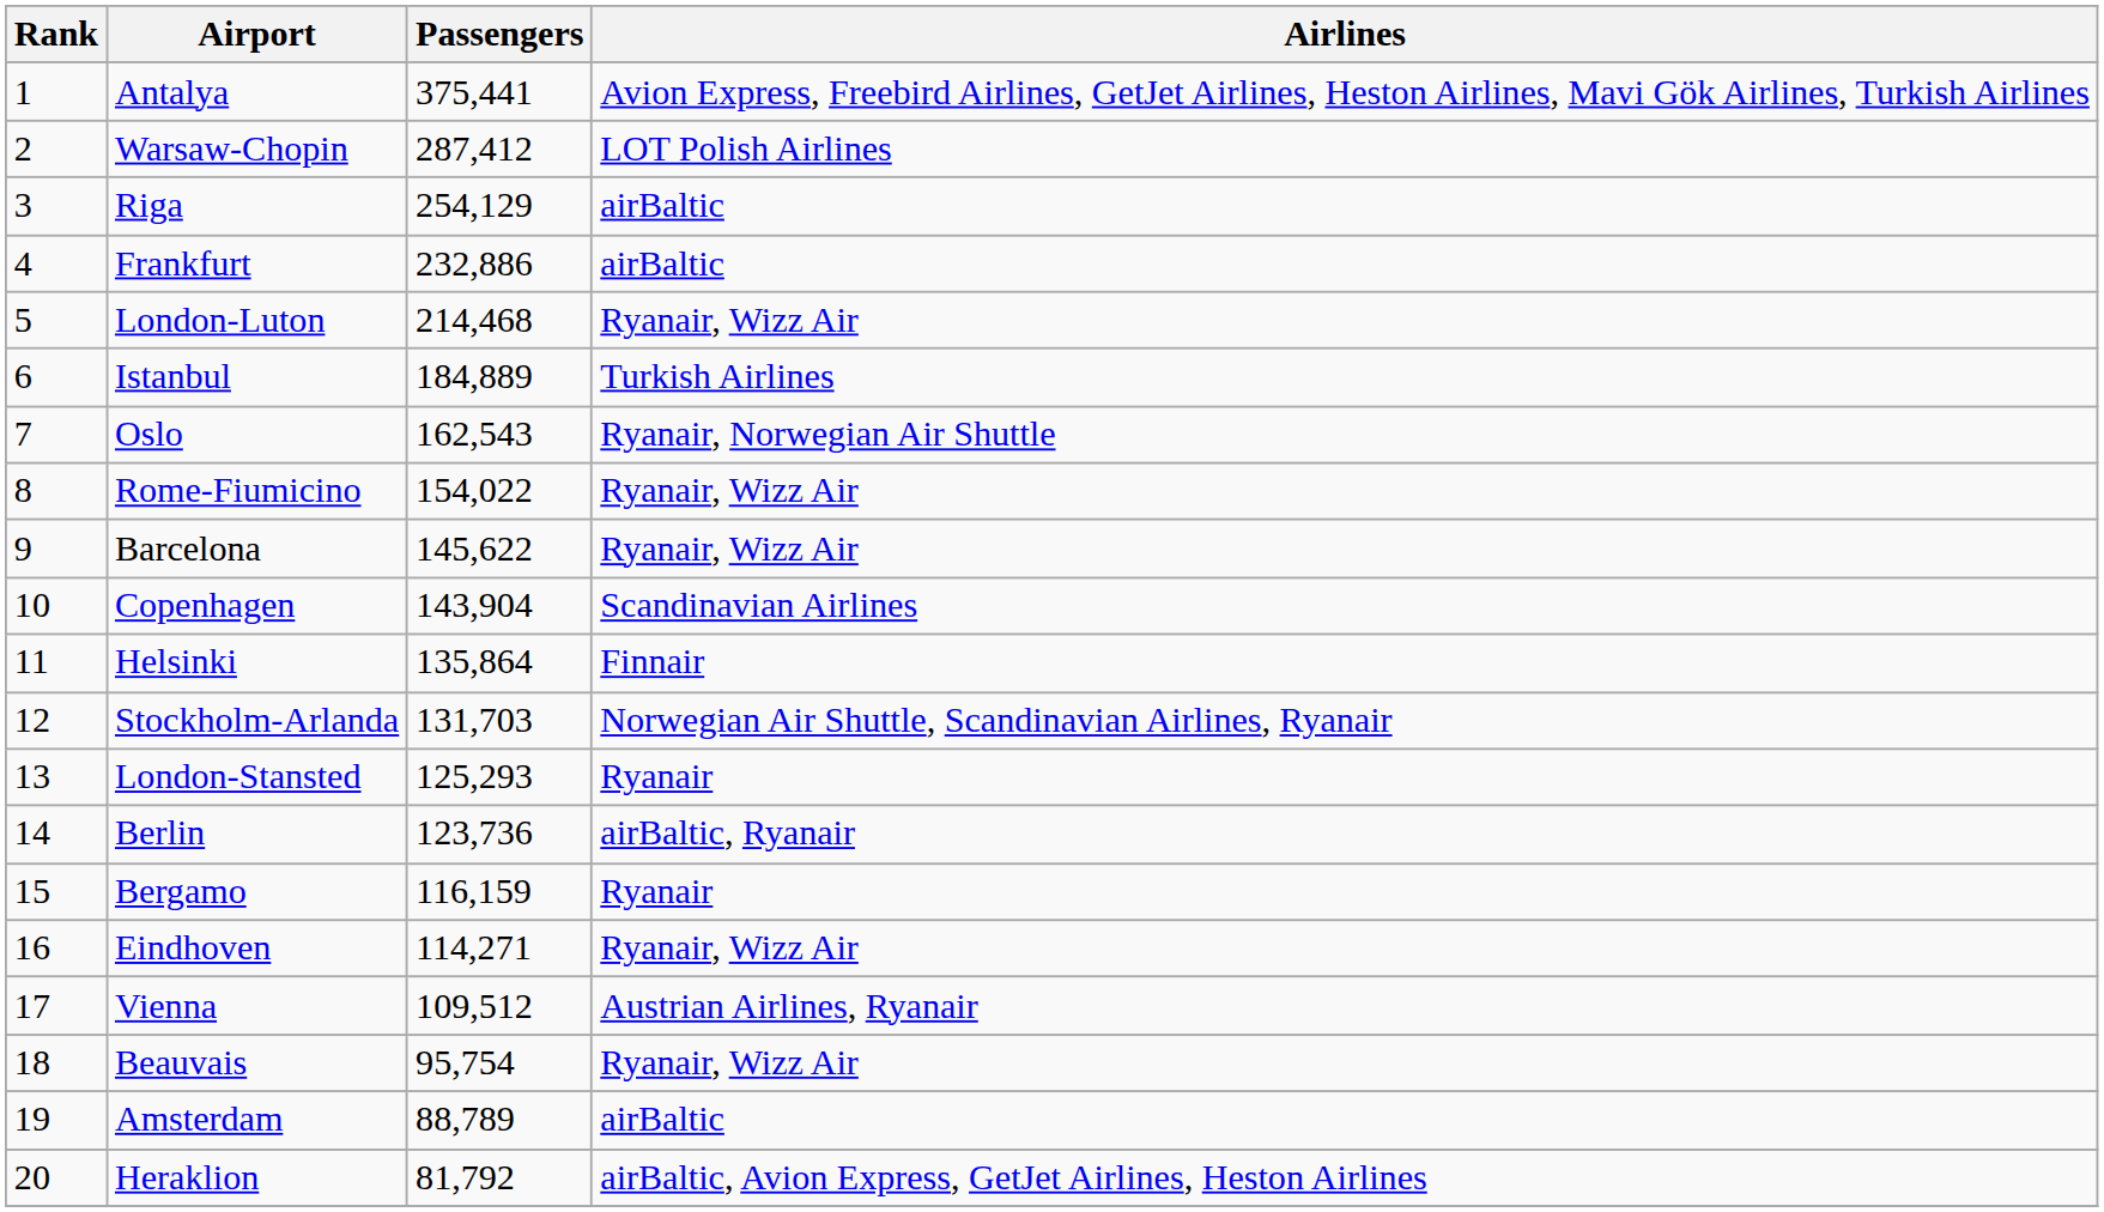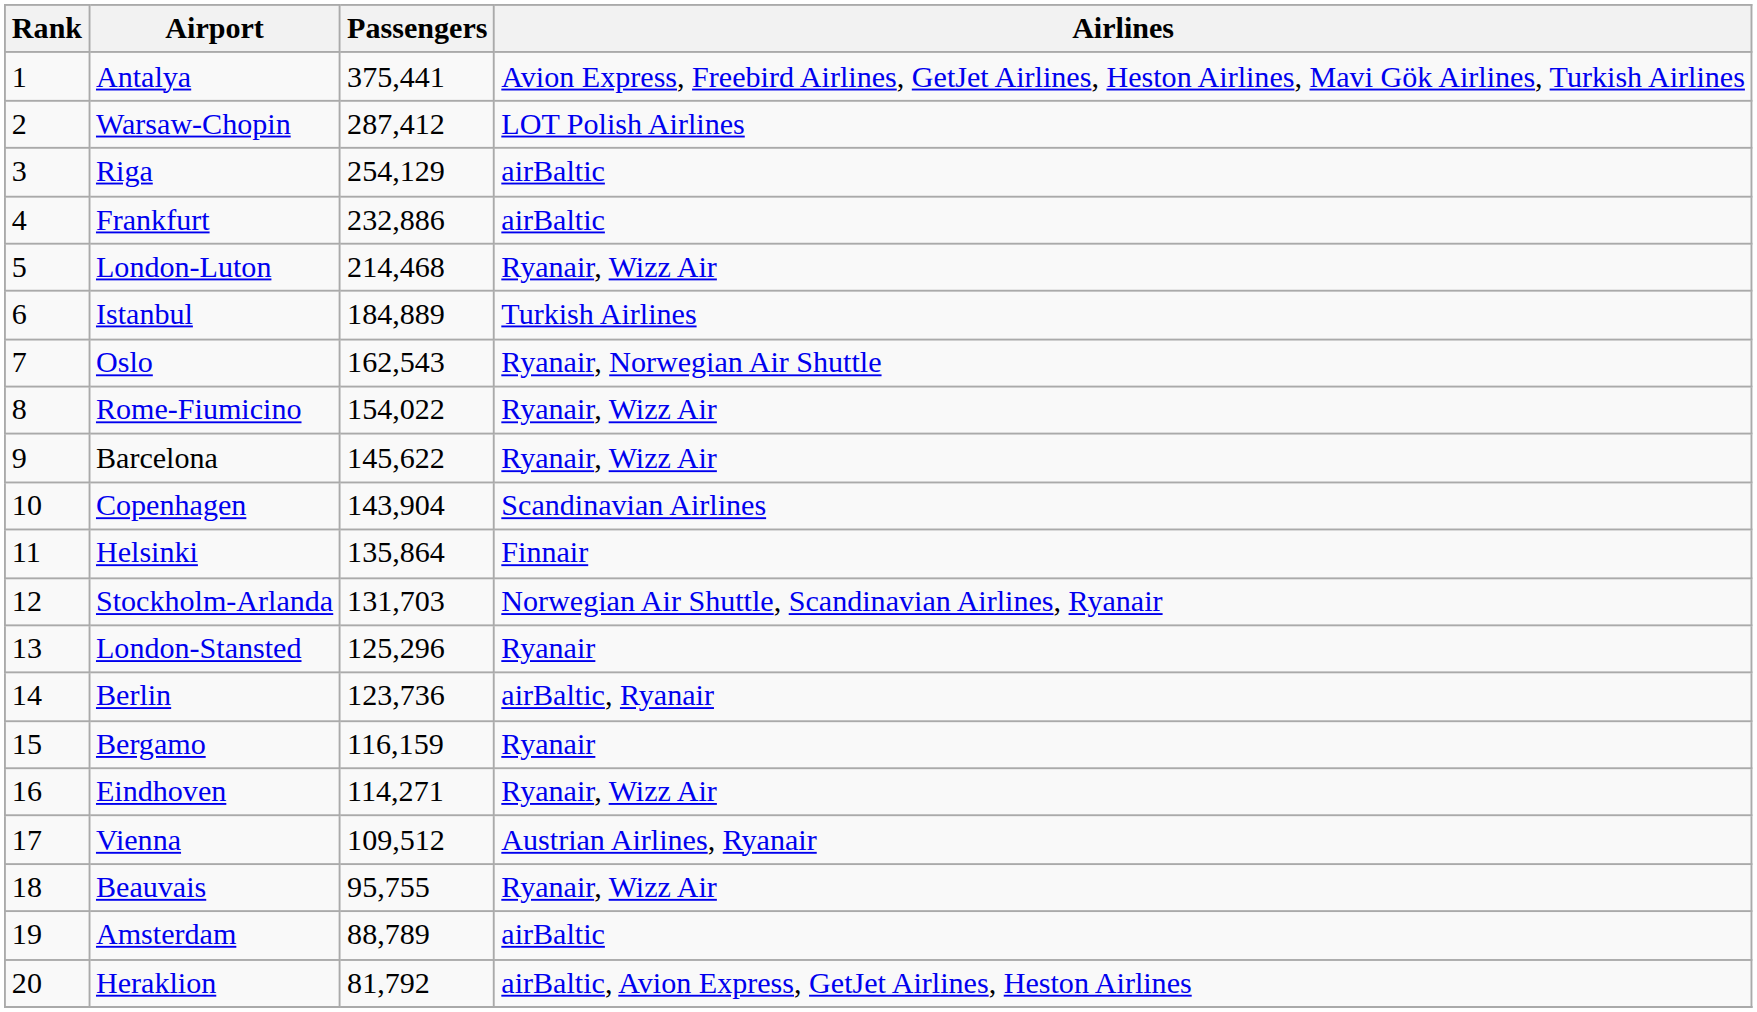London-Stansted | Passengers: 125,293 -> 125,296
Beauvais | Passengers: 95,754 -> 95,755
